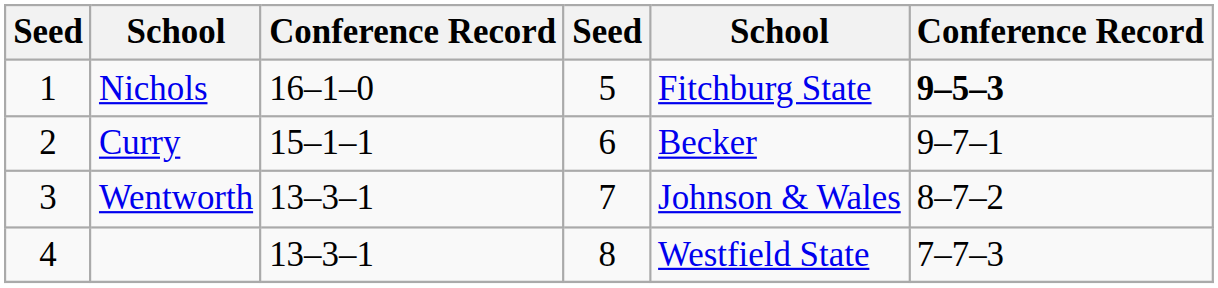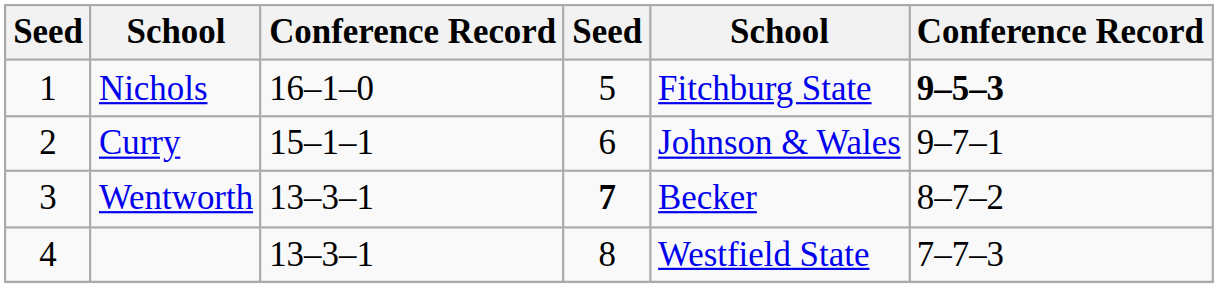Curry | column 5: Becker -> Johnson & Wales
Wentworth | column 4: normal -> bold
Wentworth | column 5: Johnson & Wales -> Becker
